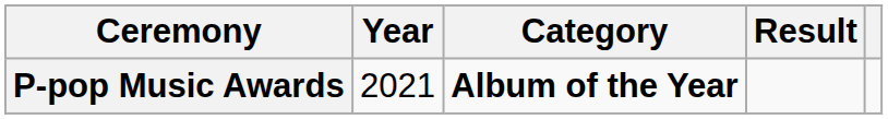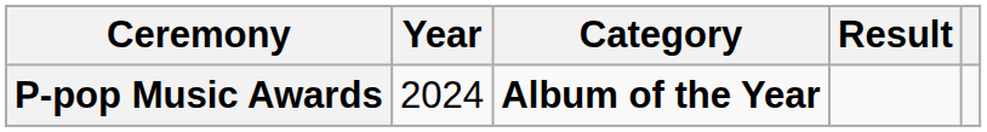P-pop Music Awards | Year: 2021 -> 2024
